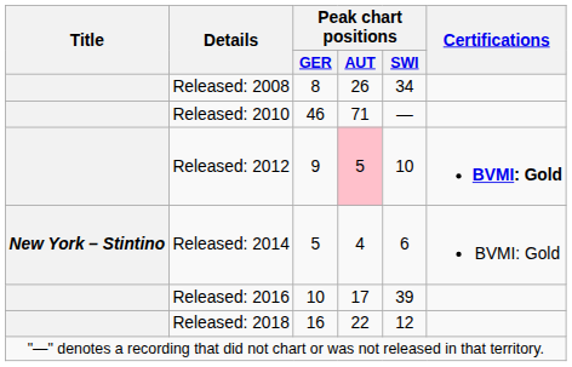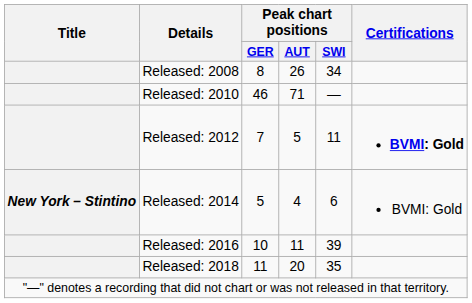Released: 2012 | Peak chart positions / GER: 9 -> 7
Released: 2012 | Peak chart positions / AUT: pink background -> no background
Released: 2012 | Peak chart positions / SWI: 10 -> 11
Released: 2016 | Peak chart positions / AUT: 17 -> 11
Released: 2018 | Peak chart positions / GER: 16 -> 11
Released: 2018 | Peak chart positions / AUT: 22 -> 20
Released: 2018 | Peak chart positions / SWI: 12 -> 35
